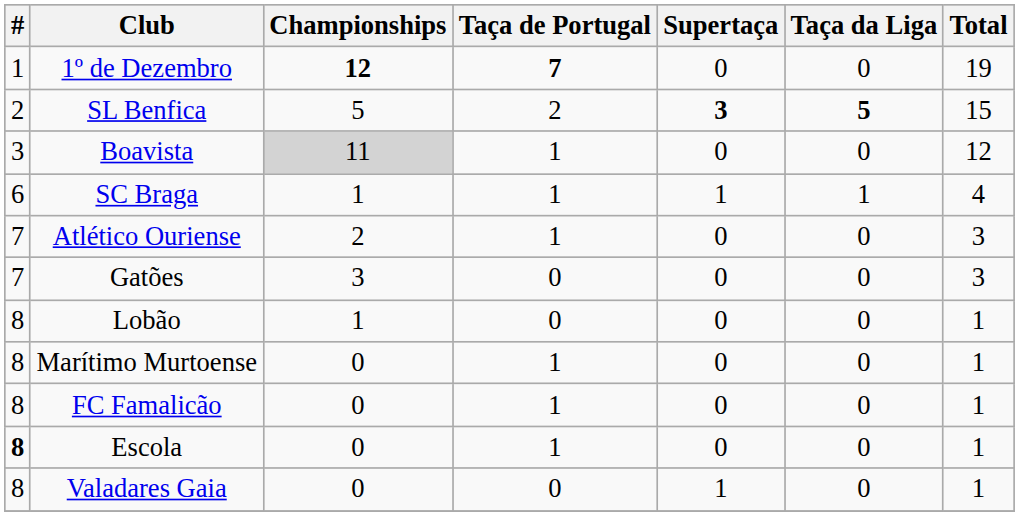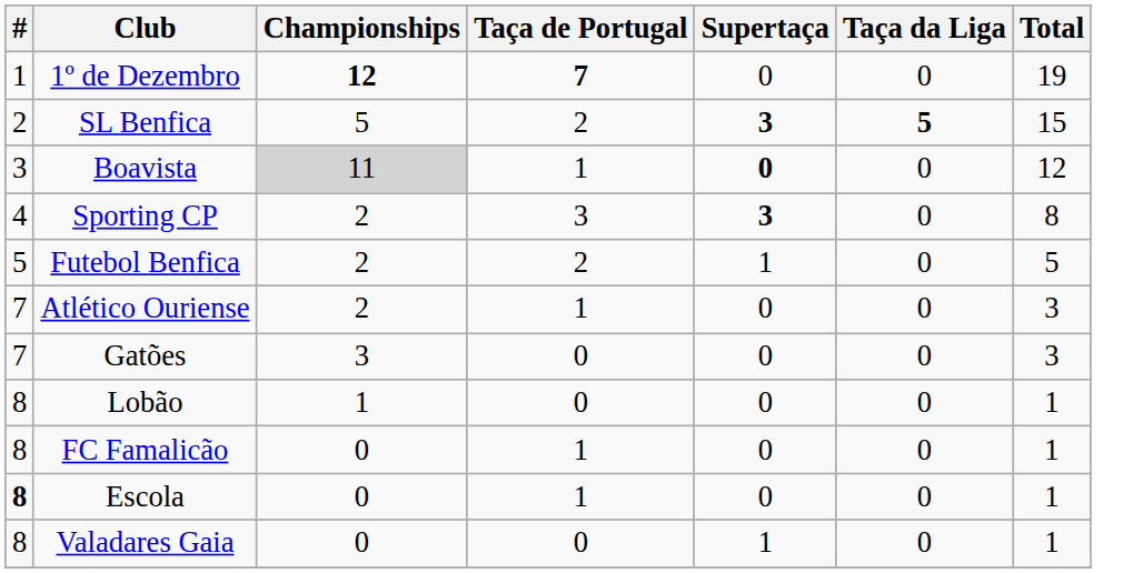Boavista | Supertaça: normal -> bold
+ row: 4 | Sporting CP | 2 | 3 | 3 | 0 | 8
+ row: 5 | Futebol Benfica | 2 | 2 | 1 | 0 | 5
- row: 6 | SC Braga | 1 | 1 | 1 | 1 | 4
- row: 8 | Marítimo Murtoense | 0 | 1 | 0 | 0 | 1
